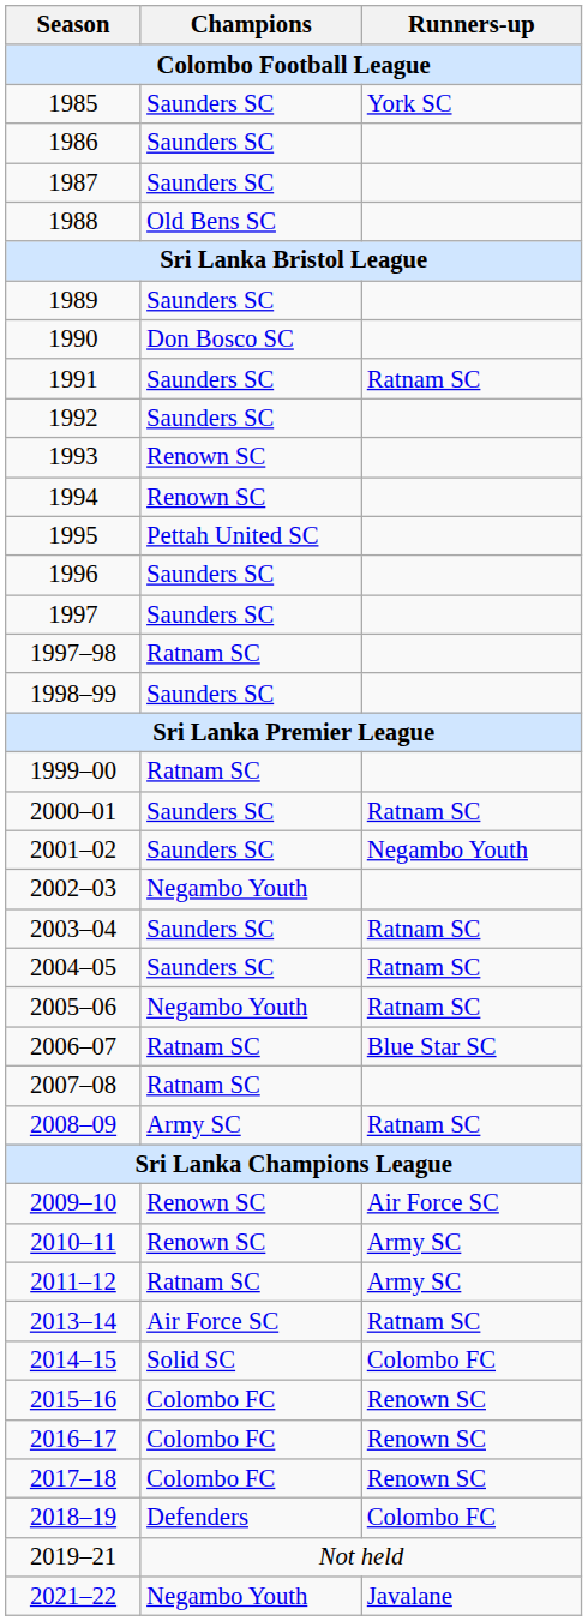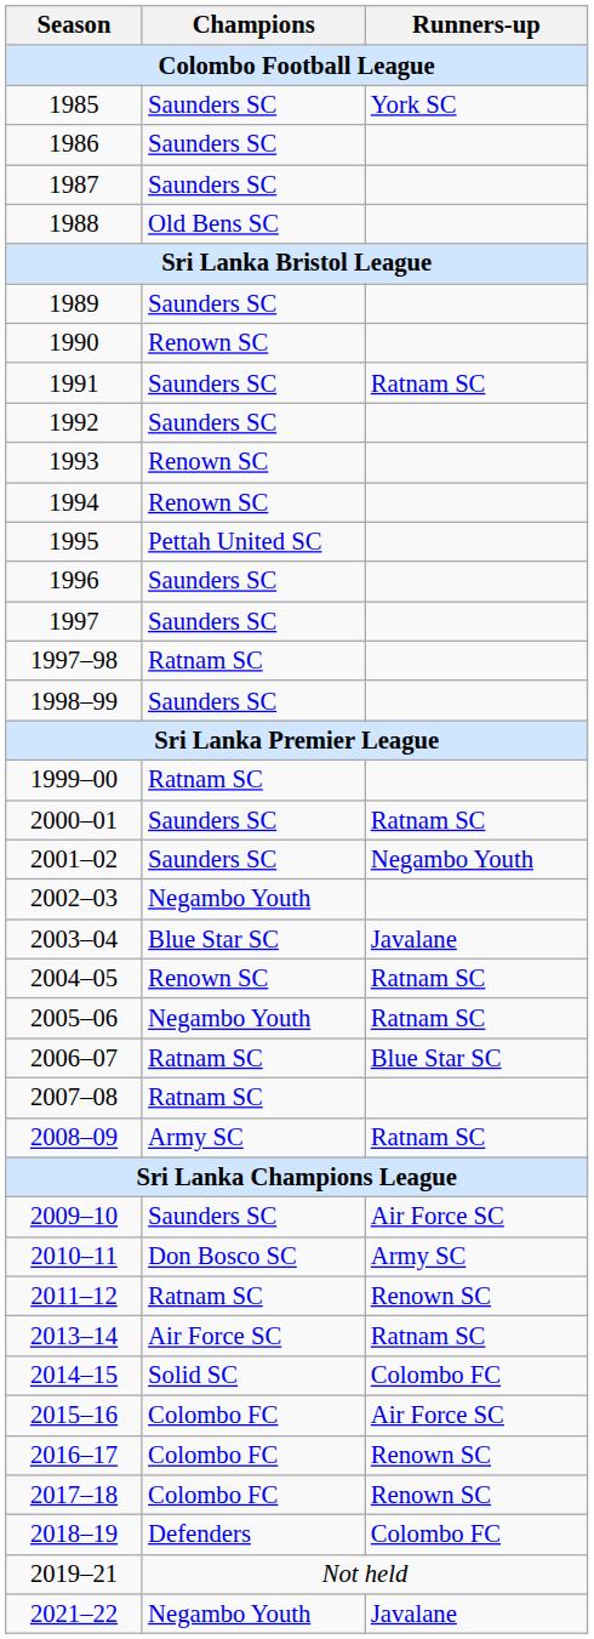1990 | Champions: Don Bosco SC -> Renown SC
2003–04 | Champions: Saunders SC -> Blue Star SC
2003–04 | Runners-up: Ratnam SC -> Javalane
2004–05 | Champions: Saunders SC -> Renown SC
2009–10 | Champions: Renown SC -> Saunders SC
2010–11 | Champions: Renown SC -> Don Bosco SC
2011–12 | Runners-up: Army SC -> Renown SC
2015–16 | Runners-up: Renown SC -> Air Force SC
